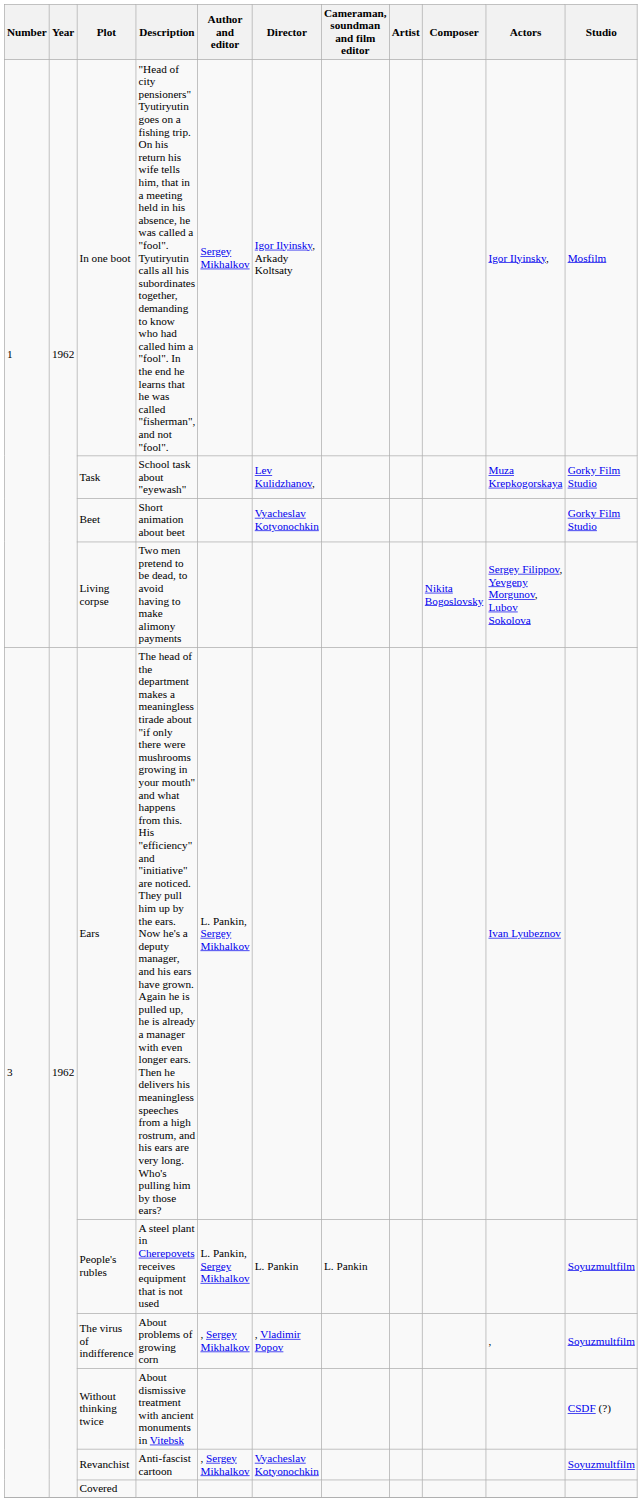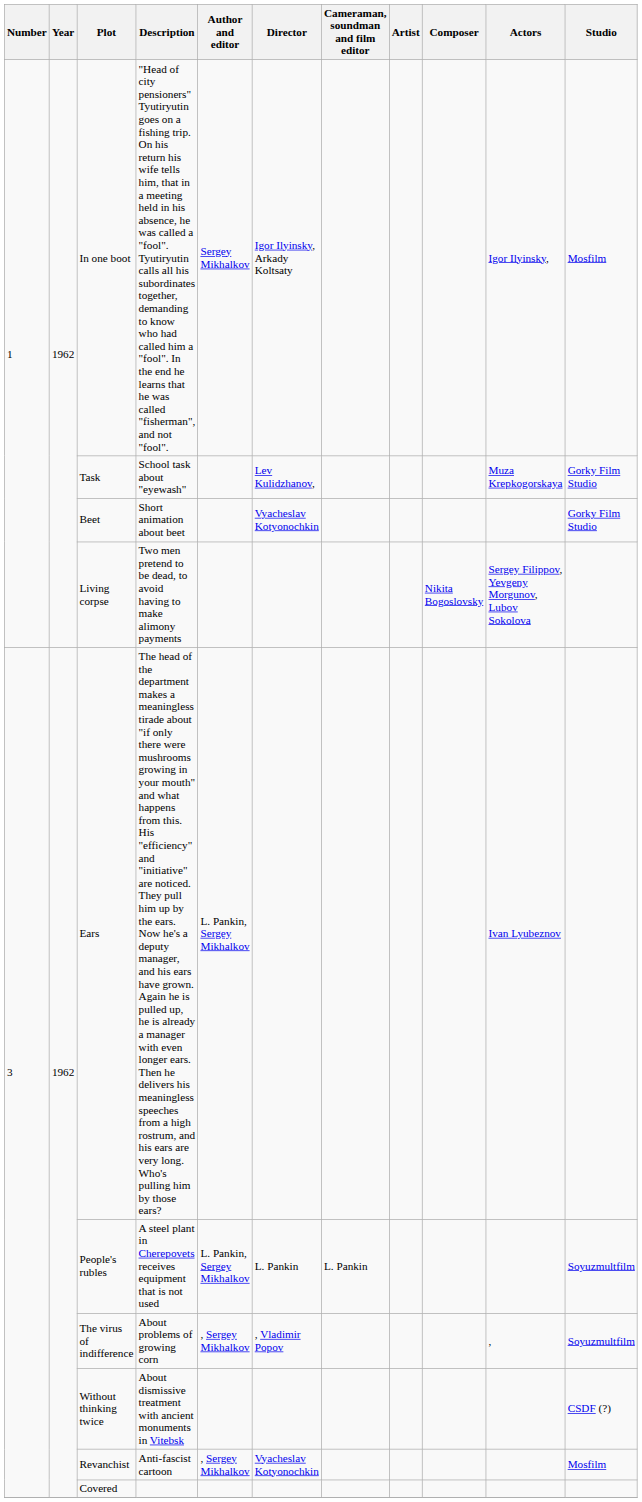Revanchist | Studio: Soyuzmultfilm -> Mosfilm
